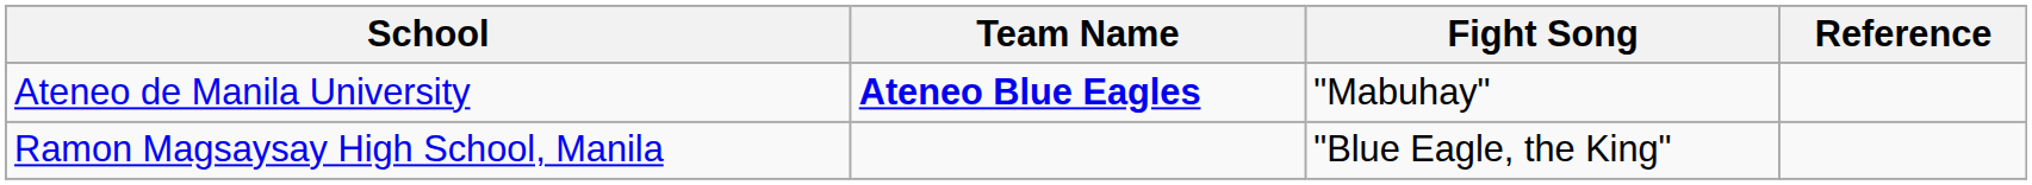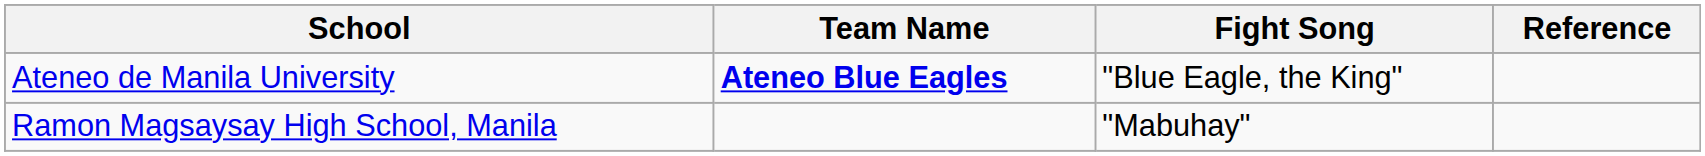Ateneo de Manila University | Fight Song: "Mabuhay" -> "Blue Eagle, the King"
Ramon Magsaysay High School, Manila | Fight Song: "Blue Eagle, the King" -> "Mabuhay"
